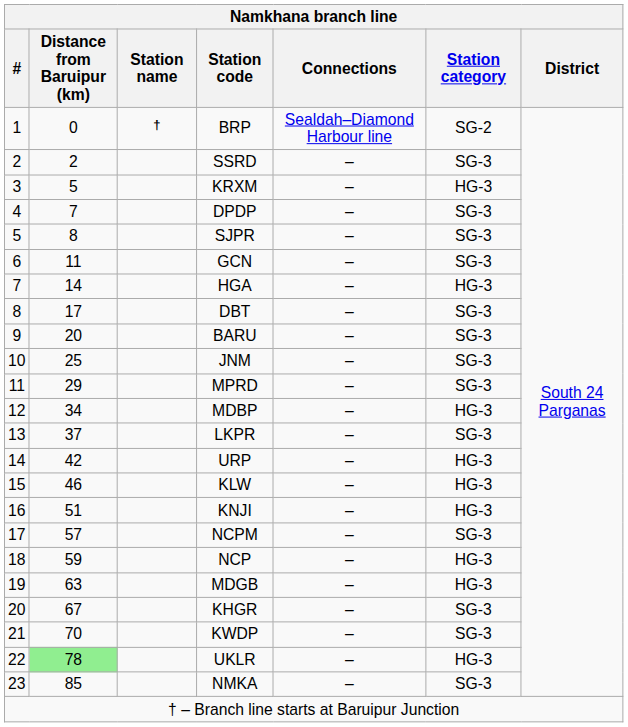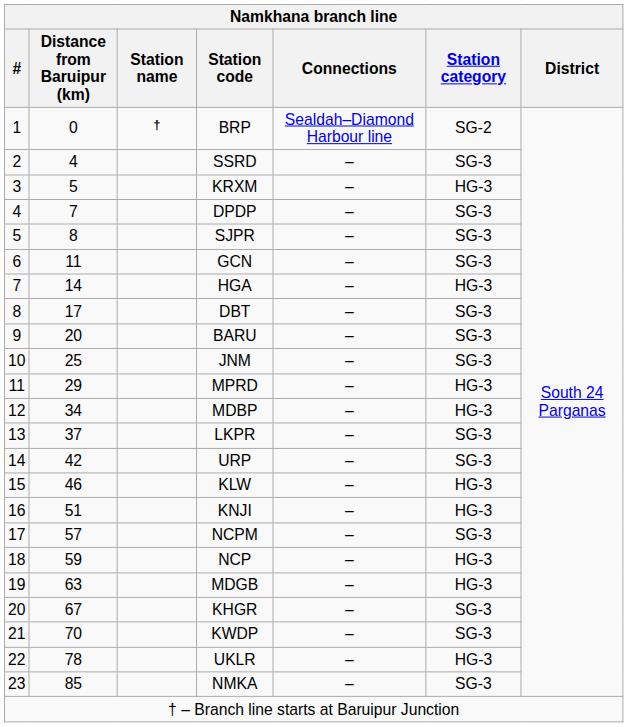SSRD | Distance from Baruipur (km): 2 -> 4
MPRD | Station category: SG-3 -> HG-3
URP | Station category: HG-3 -> SG-3
UKLR | Distance from Baruipur (km): lightgreen background -> no background
